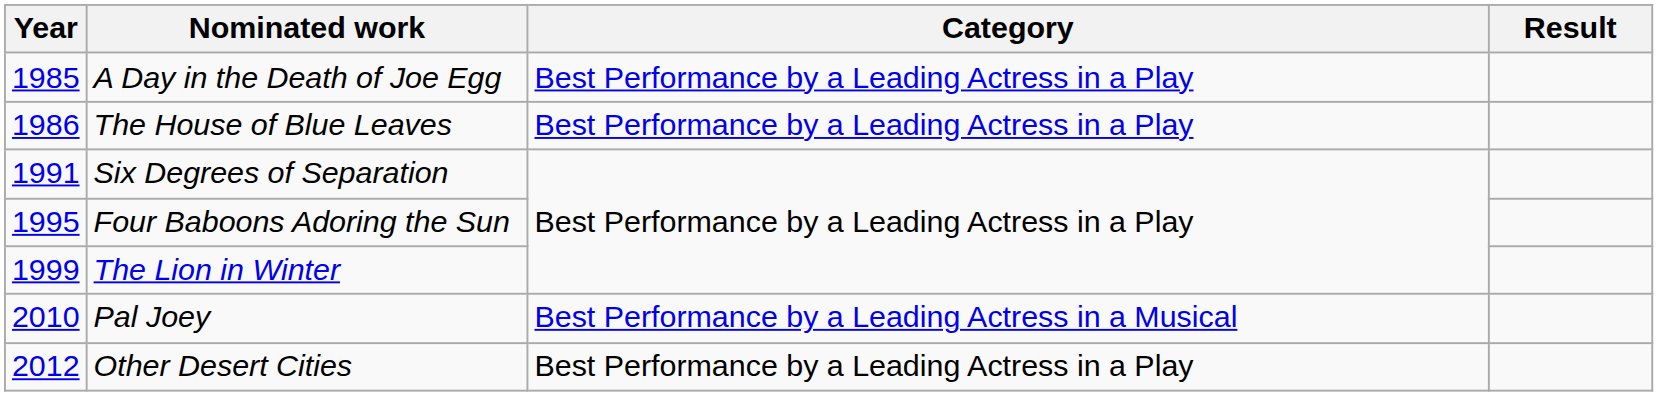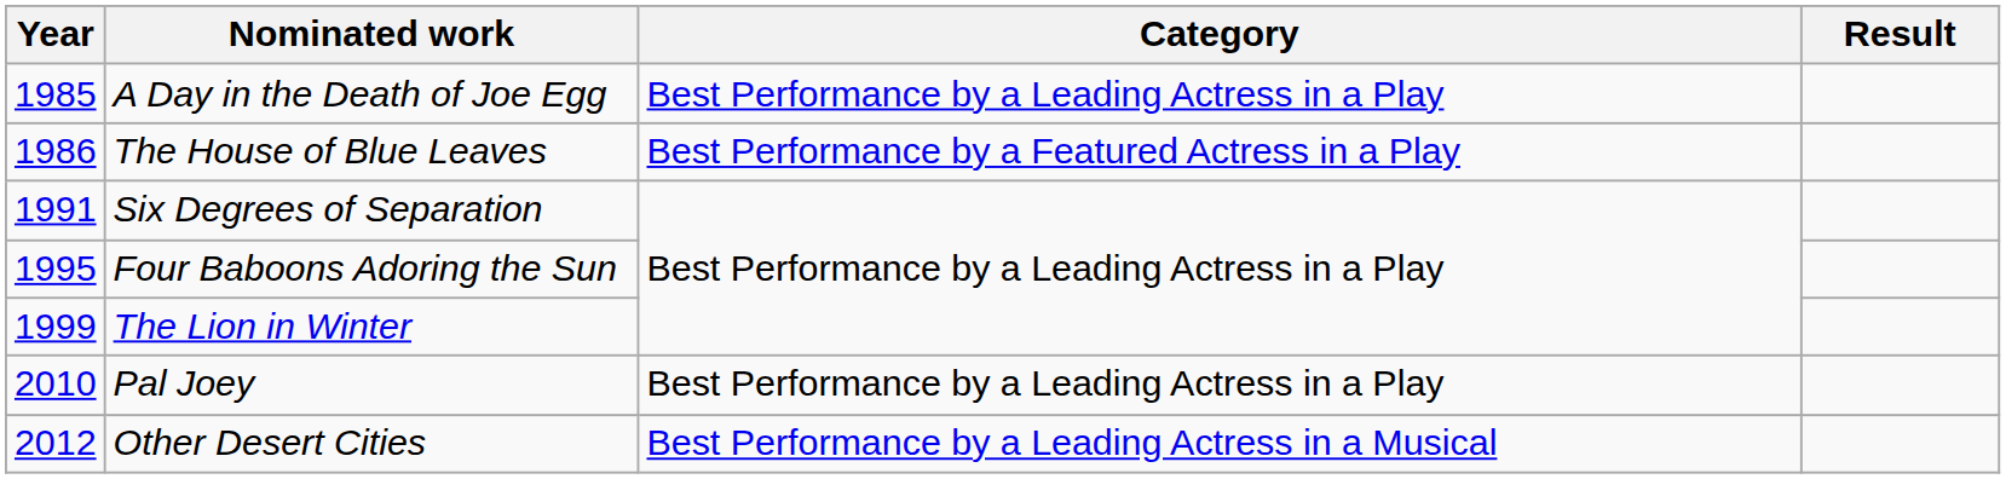The House of Blue Leaves | Category: Best Performance by a Leading Actress in a Play -> Best Performance by a Featured Actress in a Play
Pal Joey | Category: Best Performance by a Leading Actress in a Musical -> Best Performance by a Leading Actress in a Play
Other Desert Cities | Category: Best Performance by a Leading Actress in a Play -> Best Performance by a Leading Actress in a Musical
